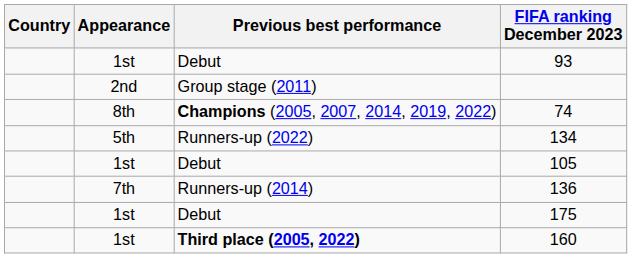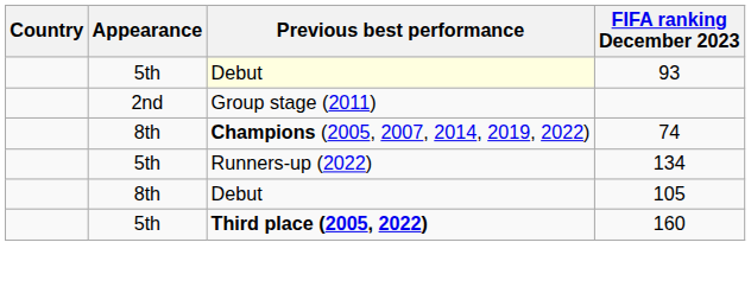93 | Appearance: 1st -> 5th
93 | Previous best performance: no background -> lightyellow background
105 | Appearance: 1st -> 8th
- row: 7th | Runners-up (2014) | 136
- row: 1st | Debut | 175
160 | Appearance: 1st -> 5th
